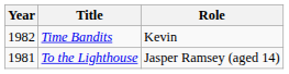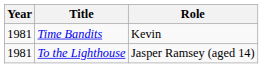Time Bandits | Year: 1982 -> 1981
